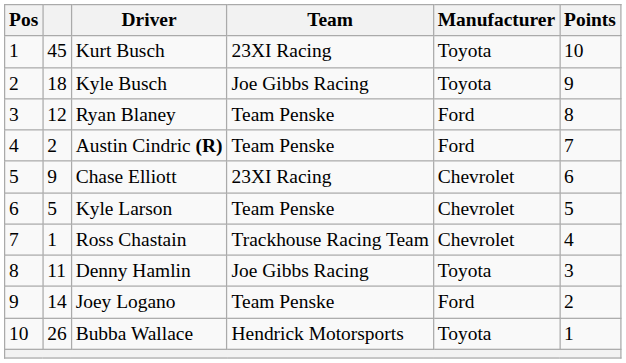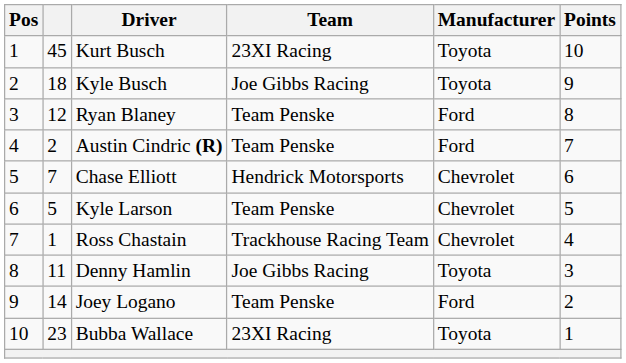Chase Elliott | column 2: 9 -> 7
Chase Elliott | Team: 23XI Racing -> Hendrick Motorsports
Bubba Wallace | column 2: 26 -> 23
Bubba Wallace | Team: Hendrick Motorsports -> 23XI Racing
